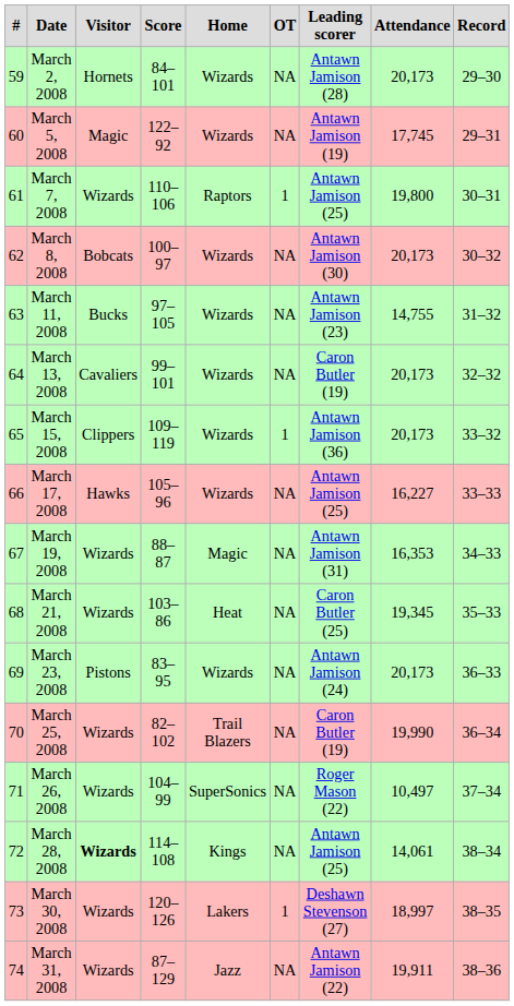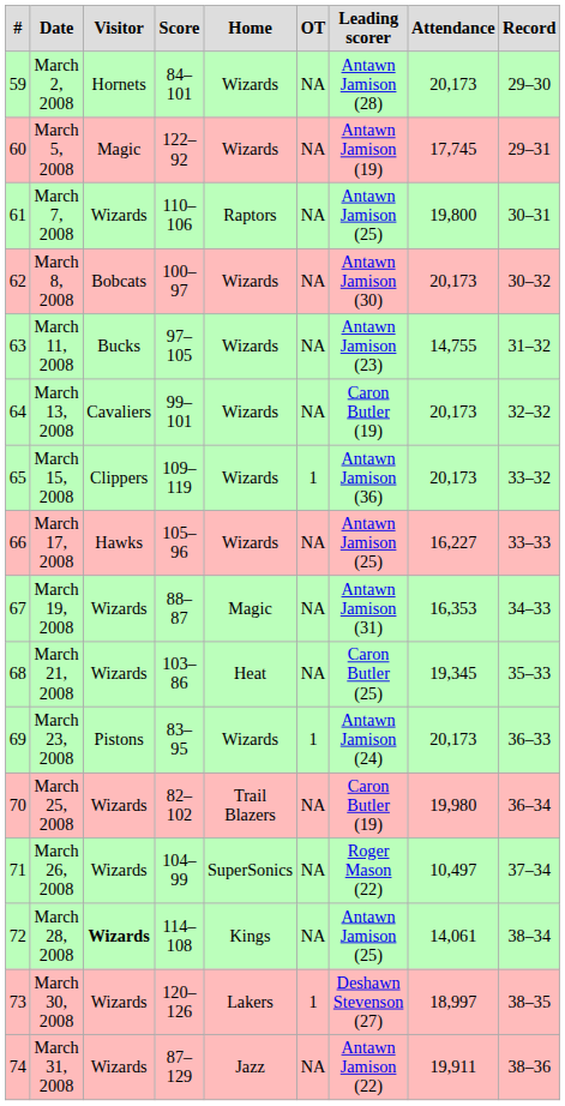March 7, 2008 | OT: 1 -> NA
March 23, 2008 | OT: NA -> 1
March 25, 2008 | Attendance: 19,990 -> 19,980
